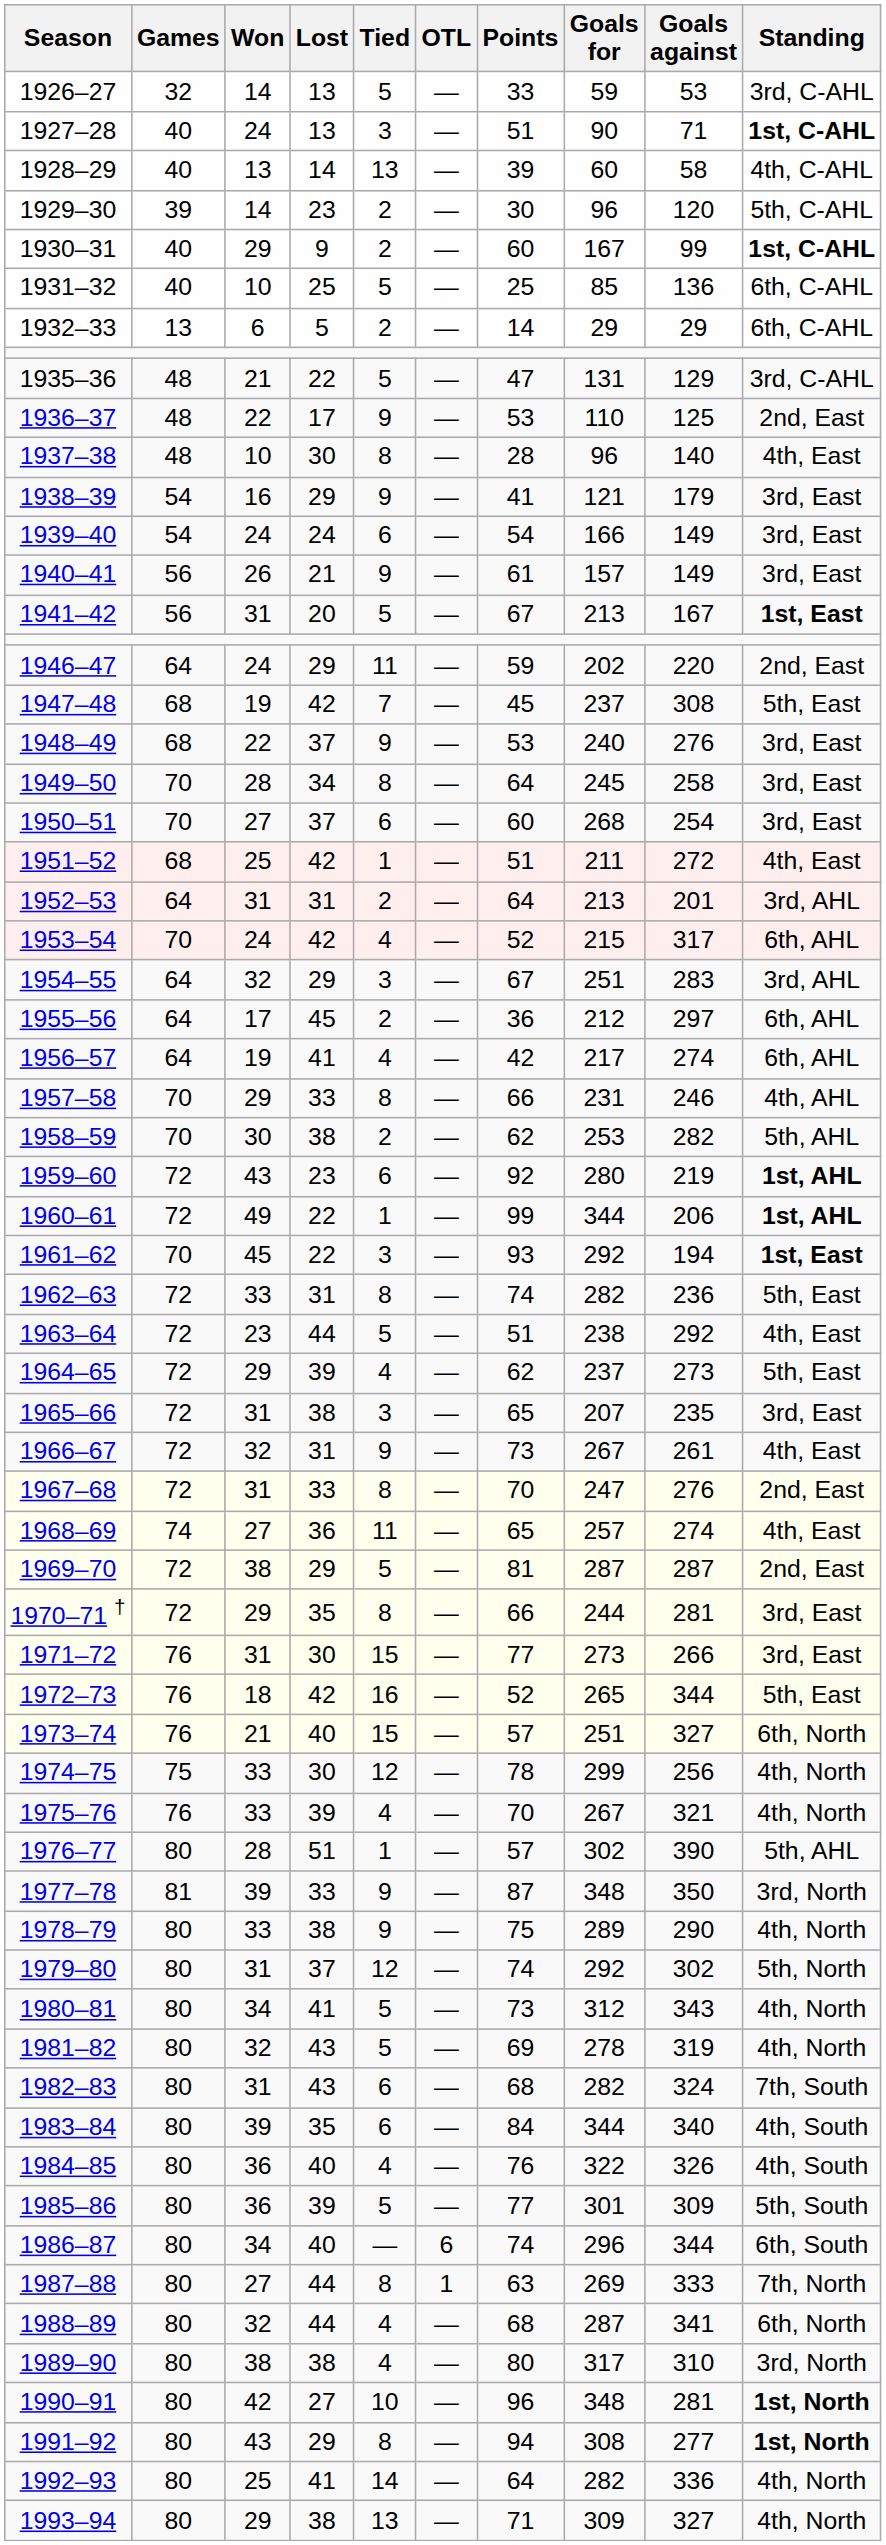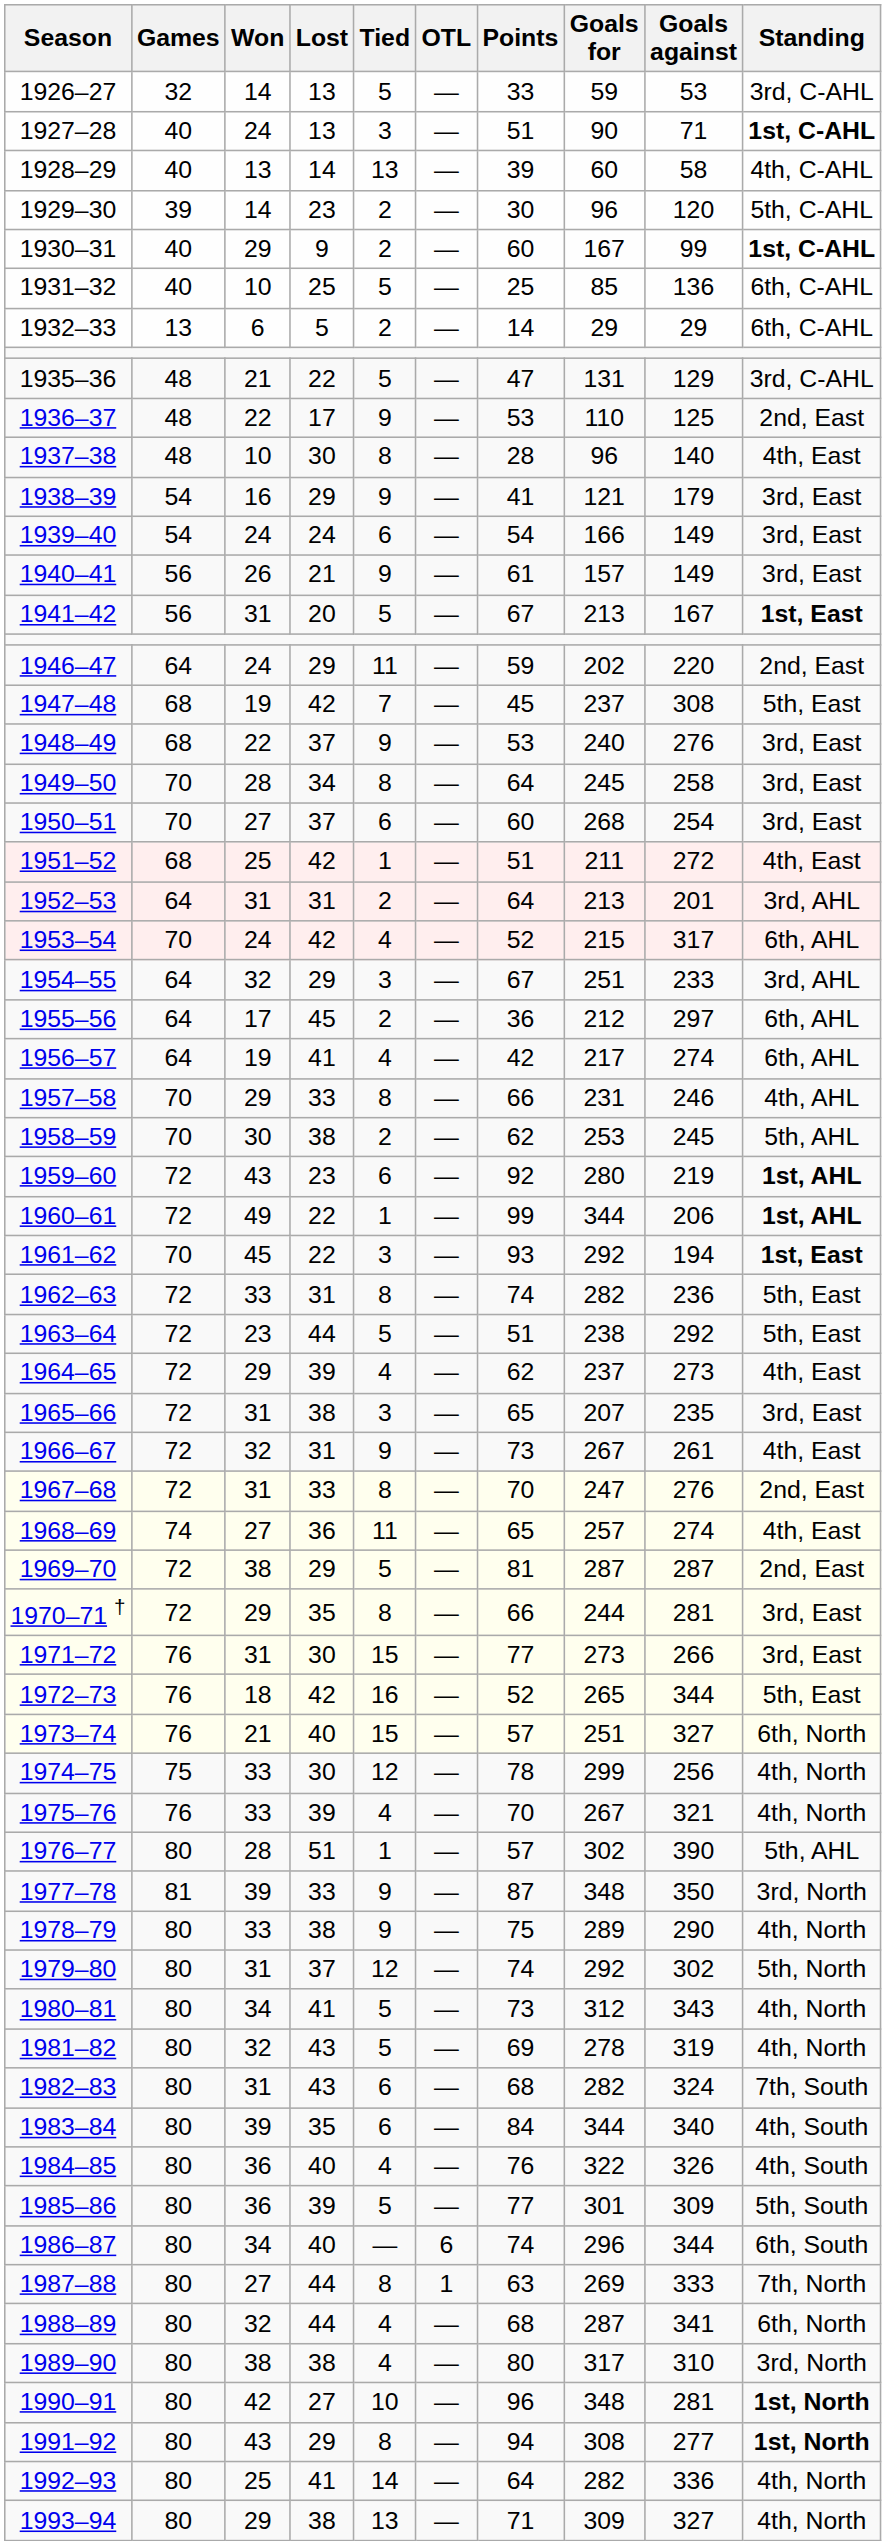1954–55 | Goals against: 283 -> 233
1958–59 | Goals against: 282 -> 245
1963–64 | Standing: 4th, East -> 5th, East
1964–65 | Standing: 5th, East -> 4th, East
